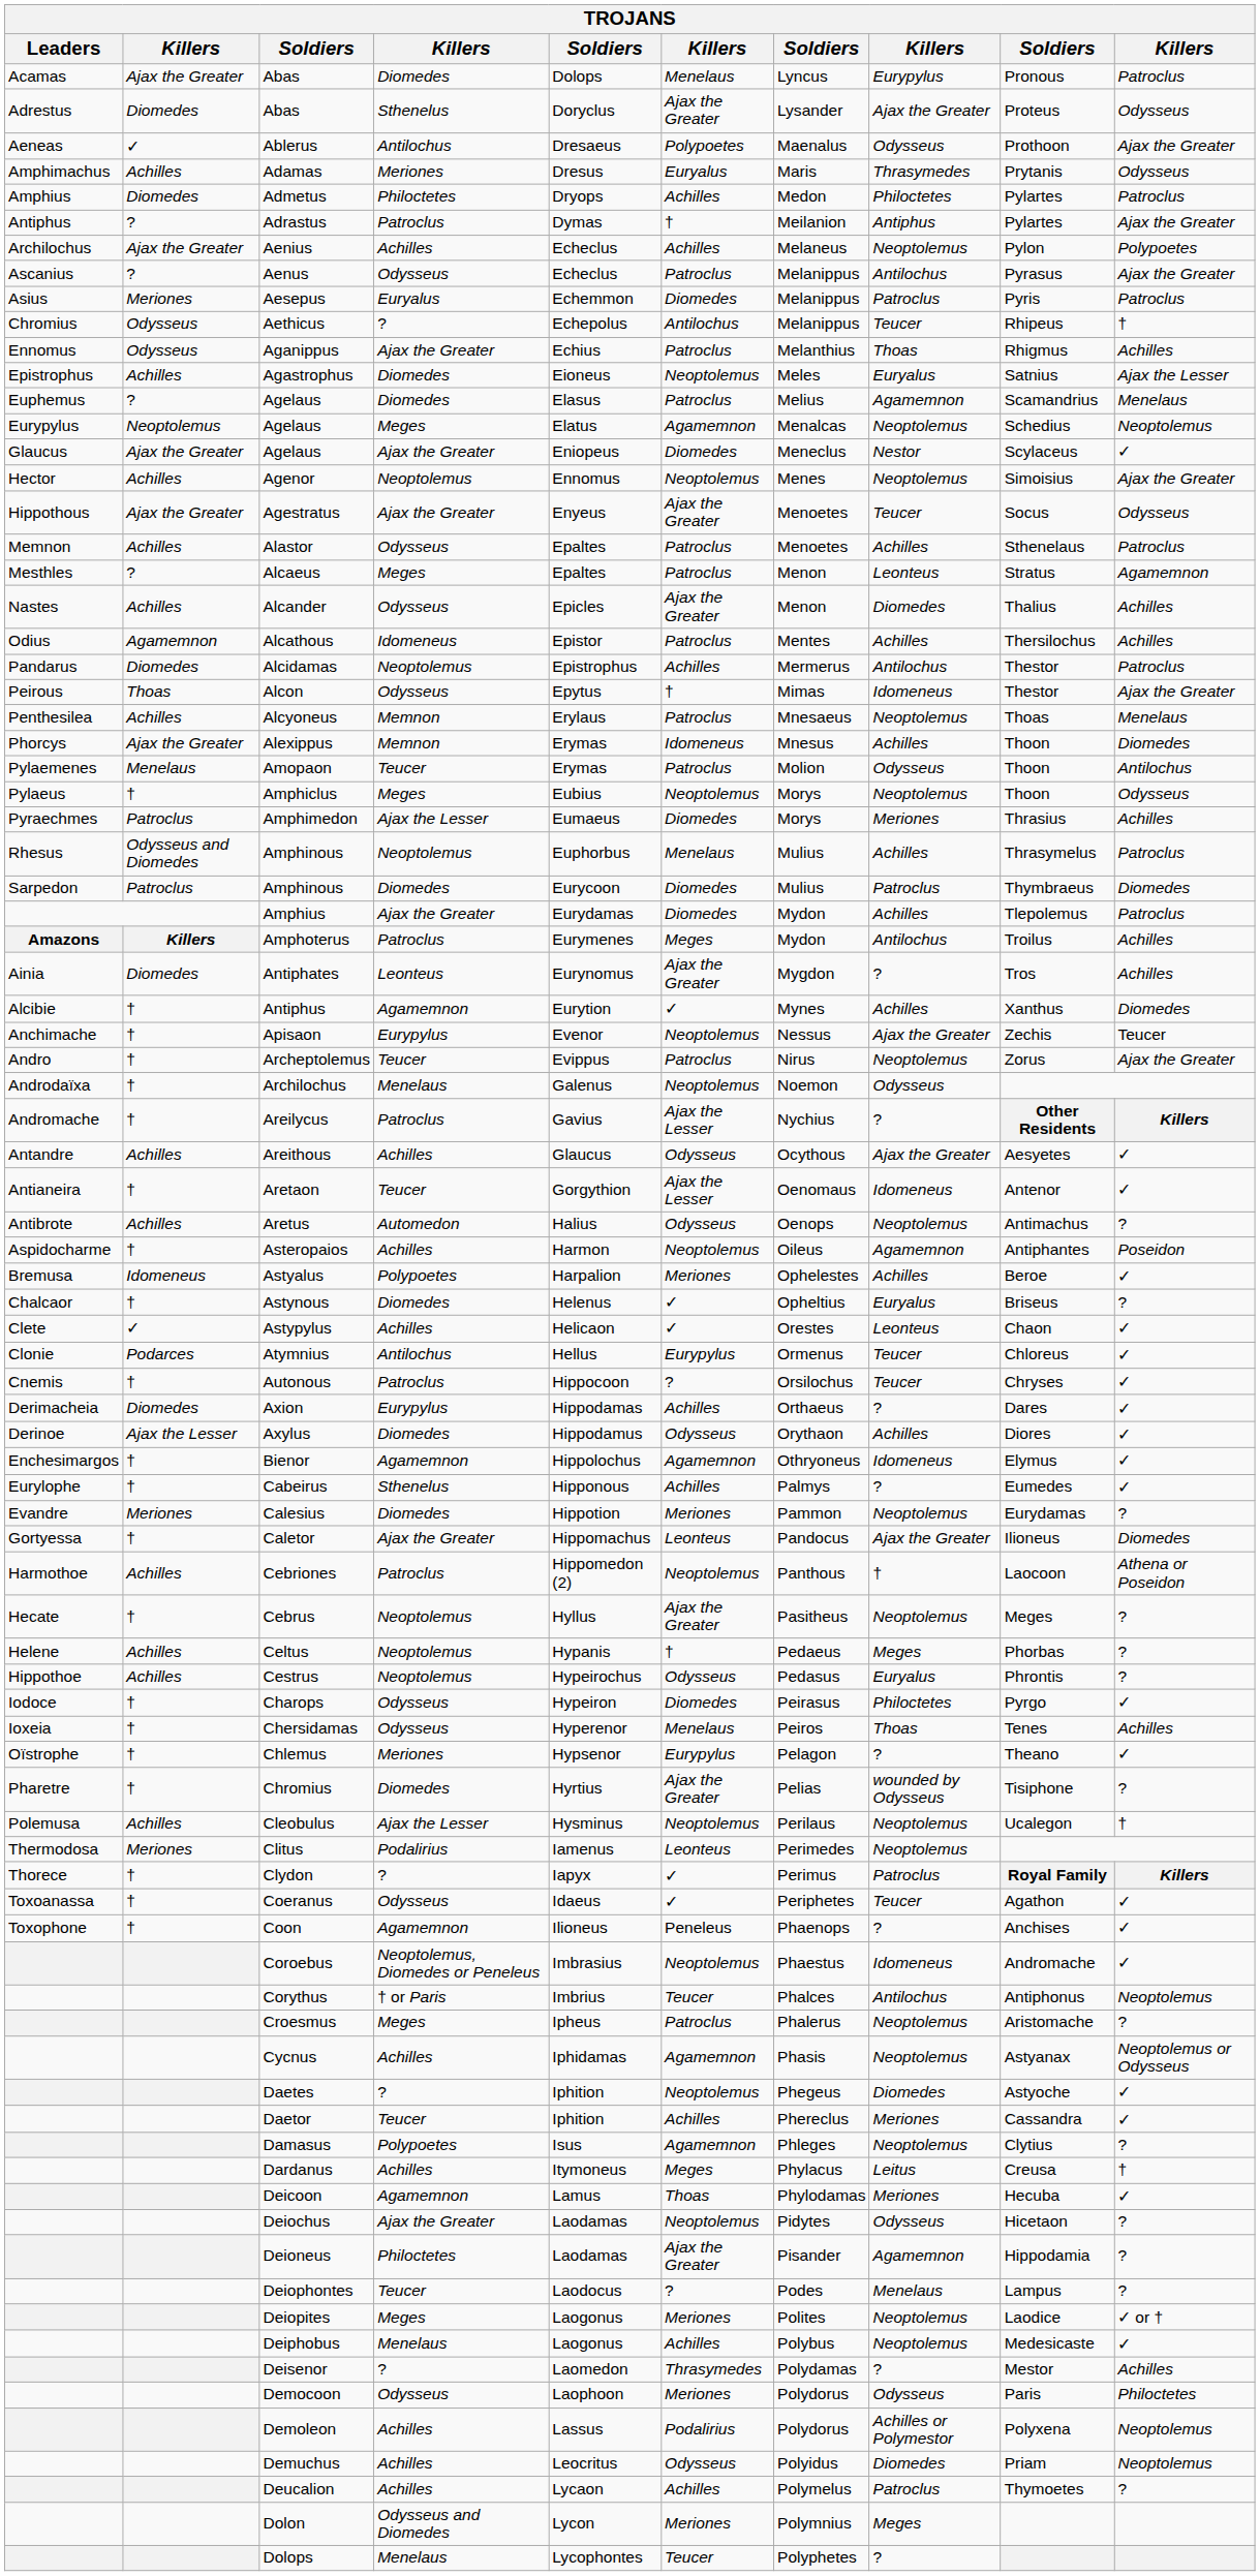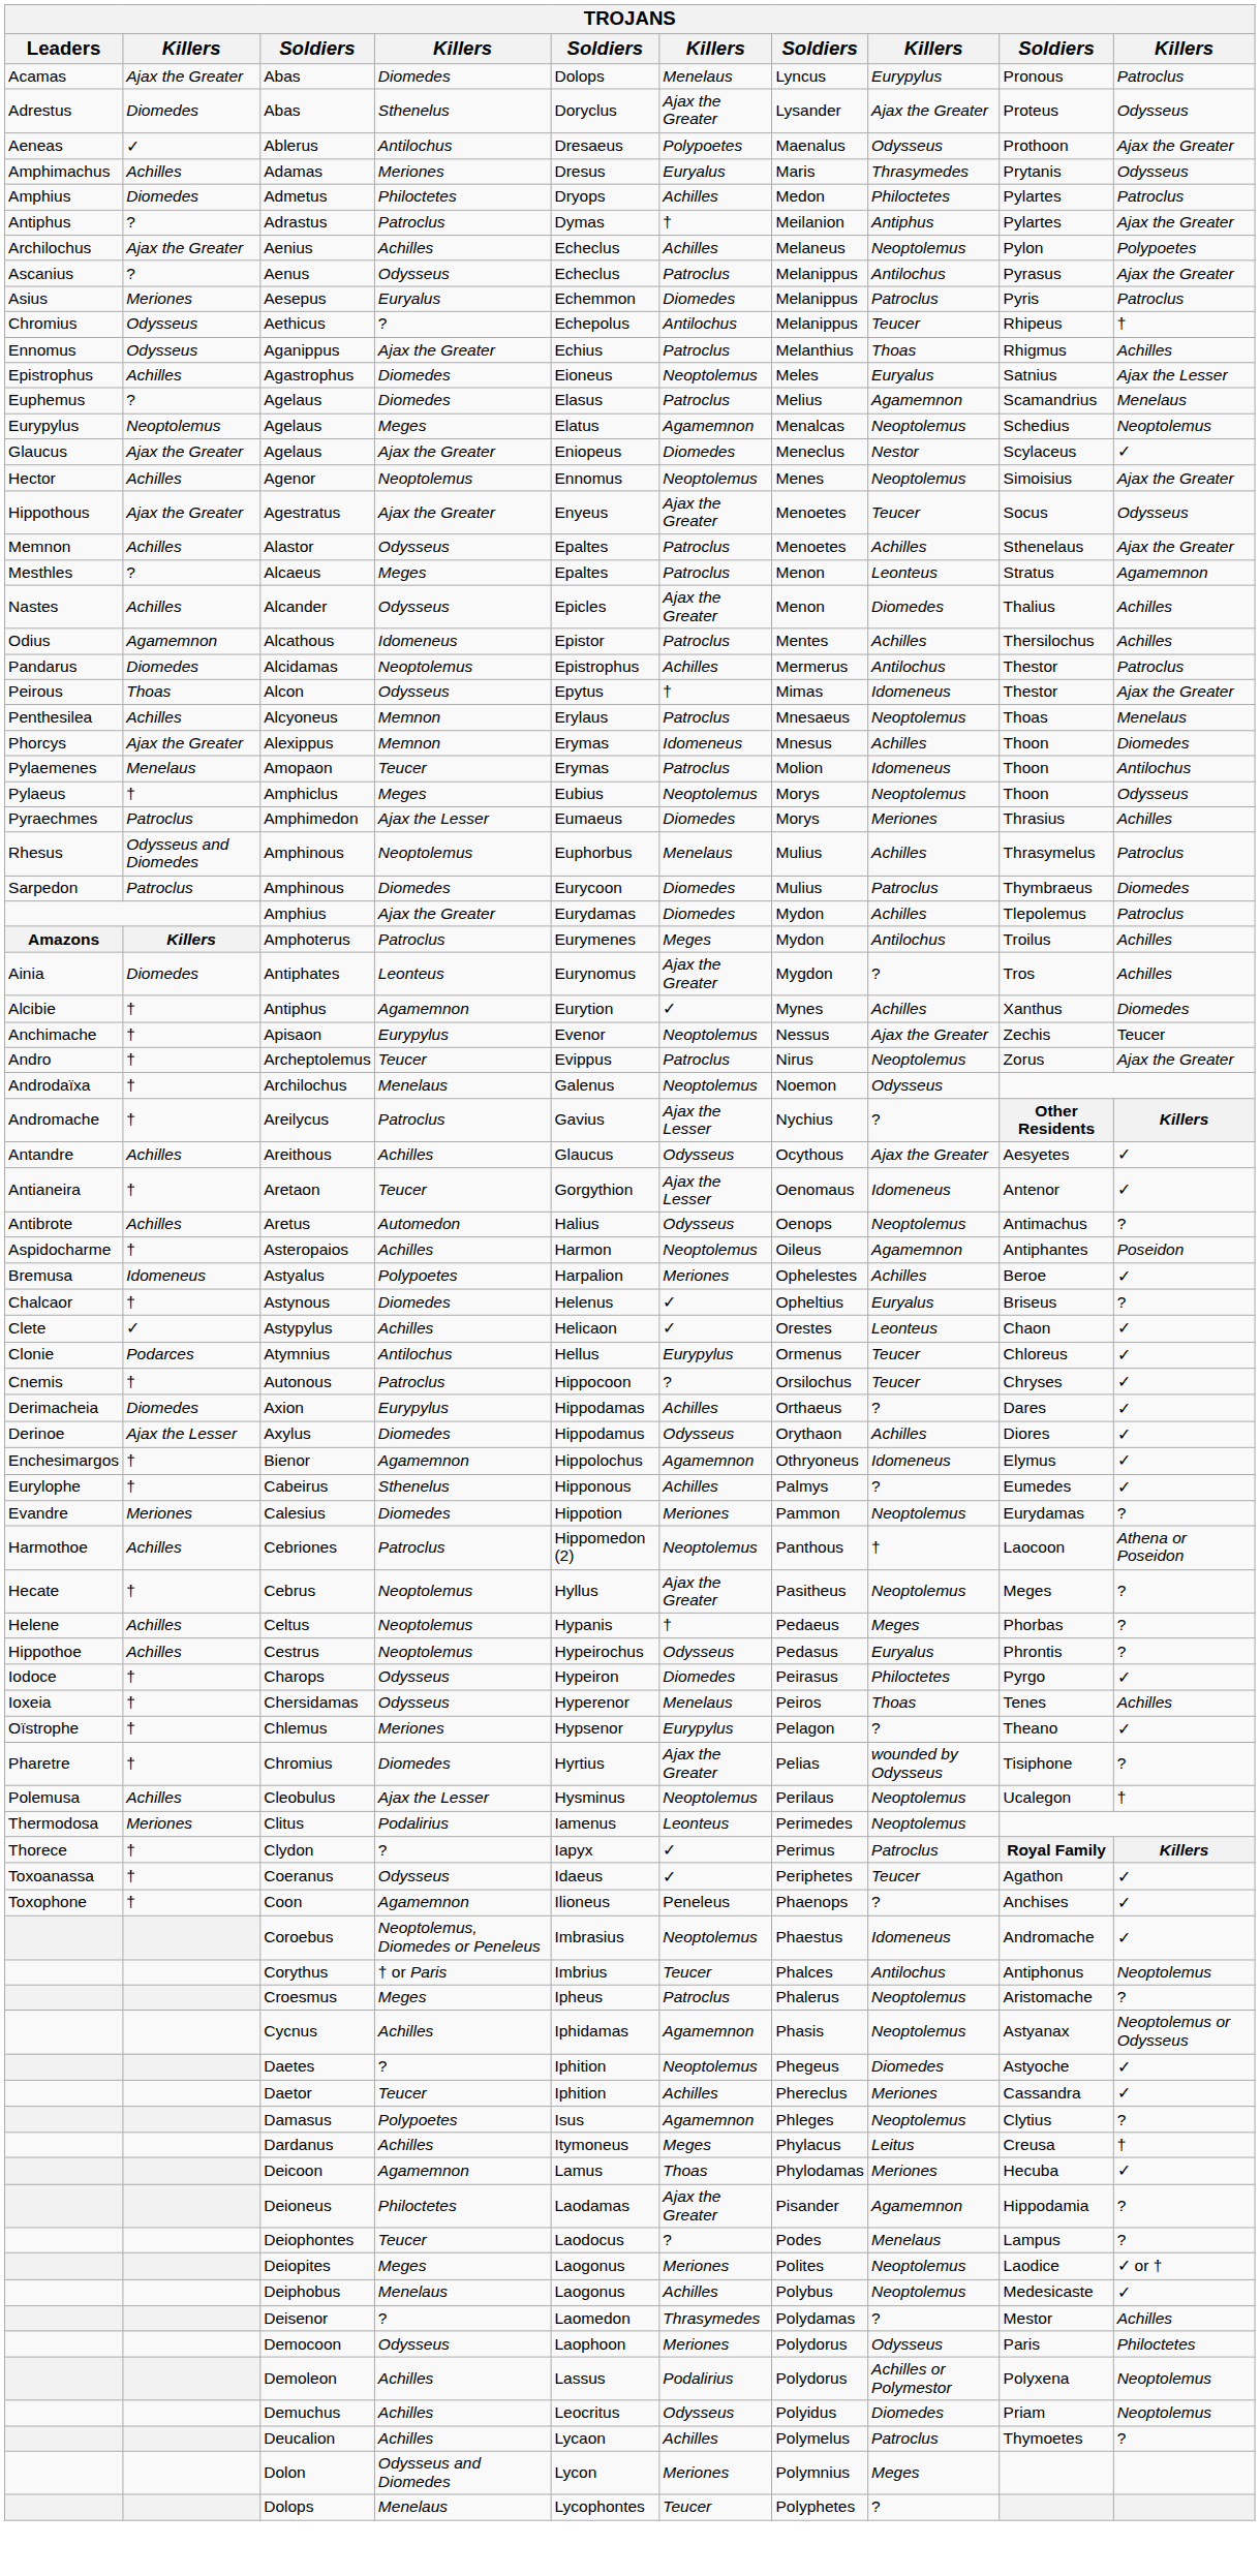Alastor | column 10: Patroclus -> Ajax the Greater
Amopaon | column 8: Odysseus -> Idomeneus
- row: Gortyessa | † | Caletor | Ajax the Greater | Hippomachus | Leonteus | Pandocus | Ajax the Greater | Ilioneus | Diomedes
- row: Deiochus | Ajax the Greater | Laodamas | Neoptolemus | Pidytes | Odysseus | Hicetaon | ?
